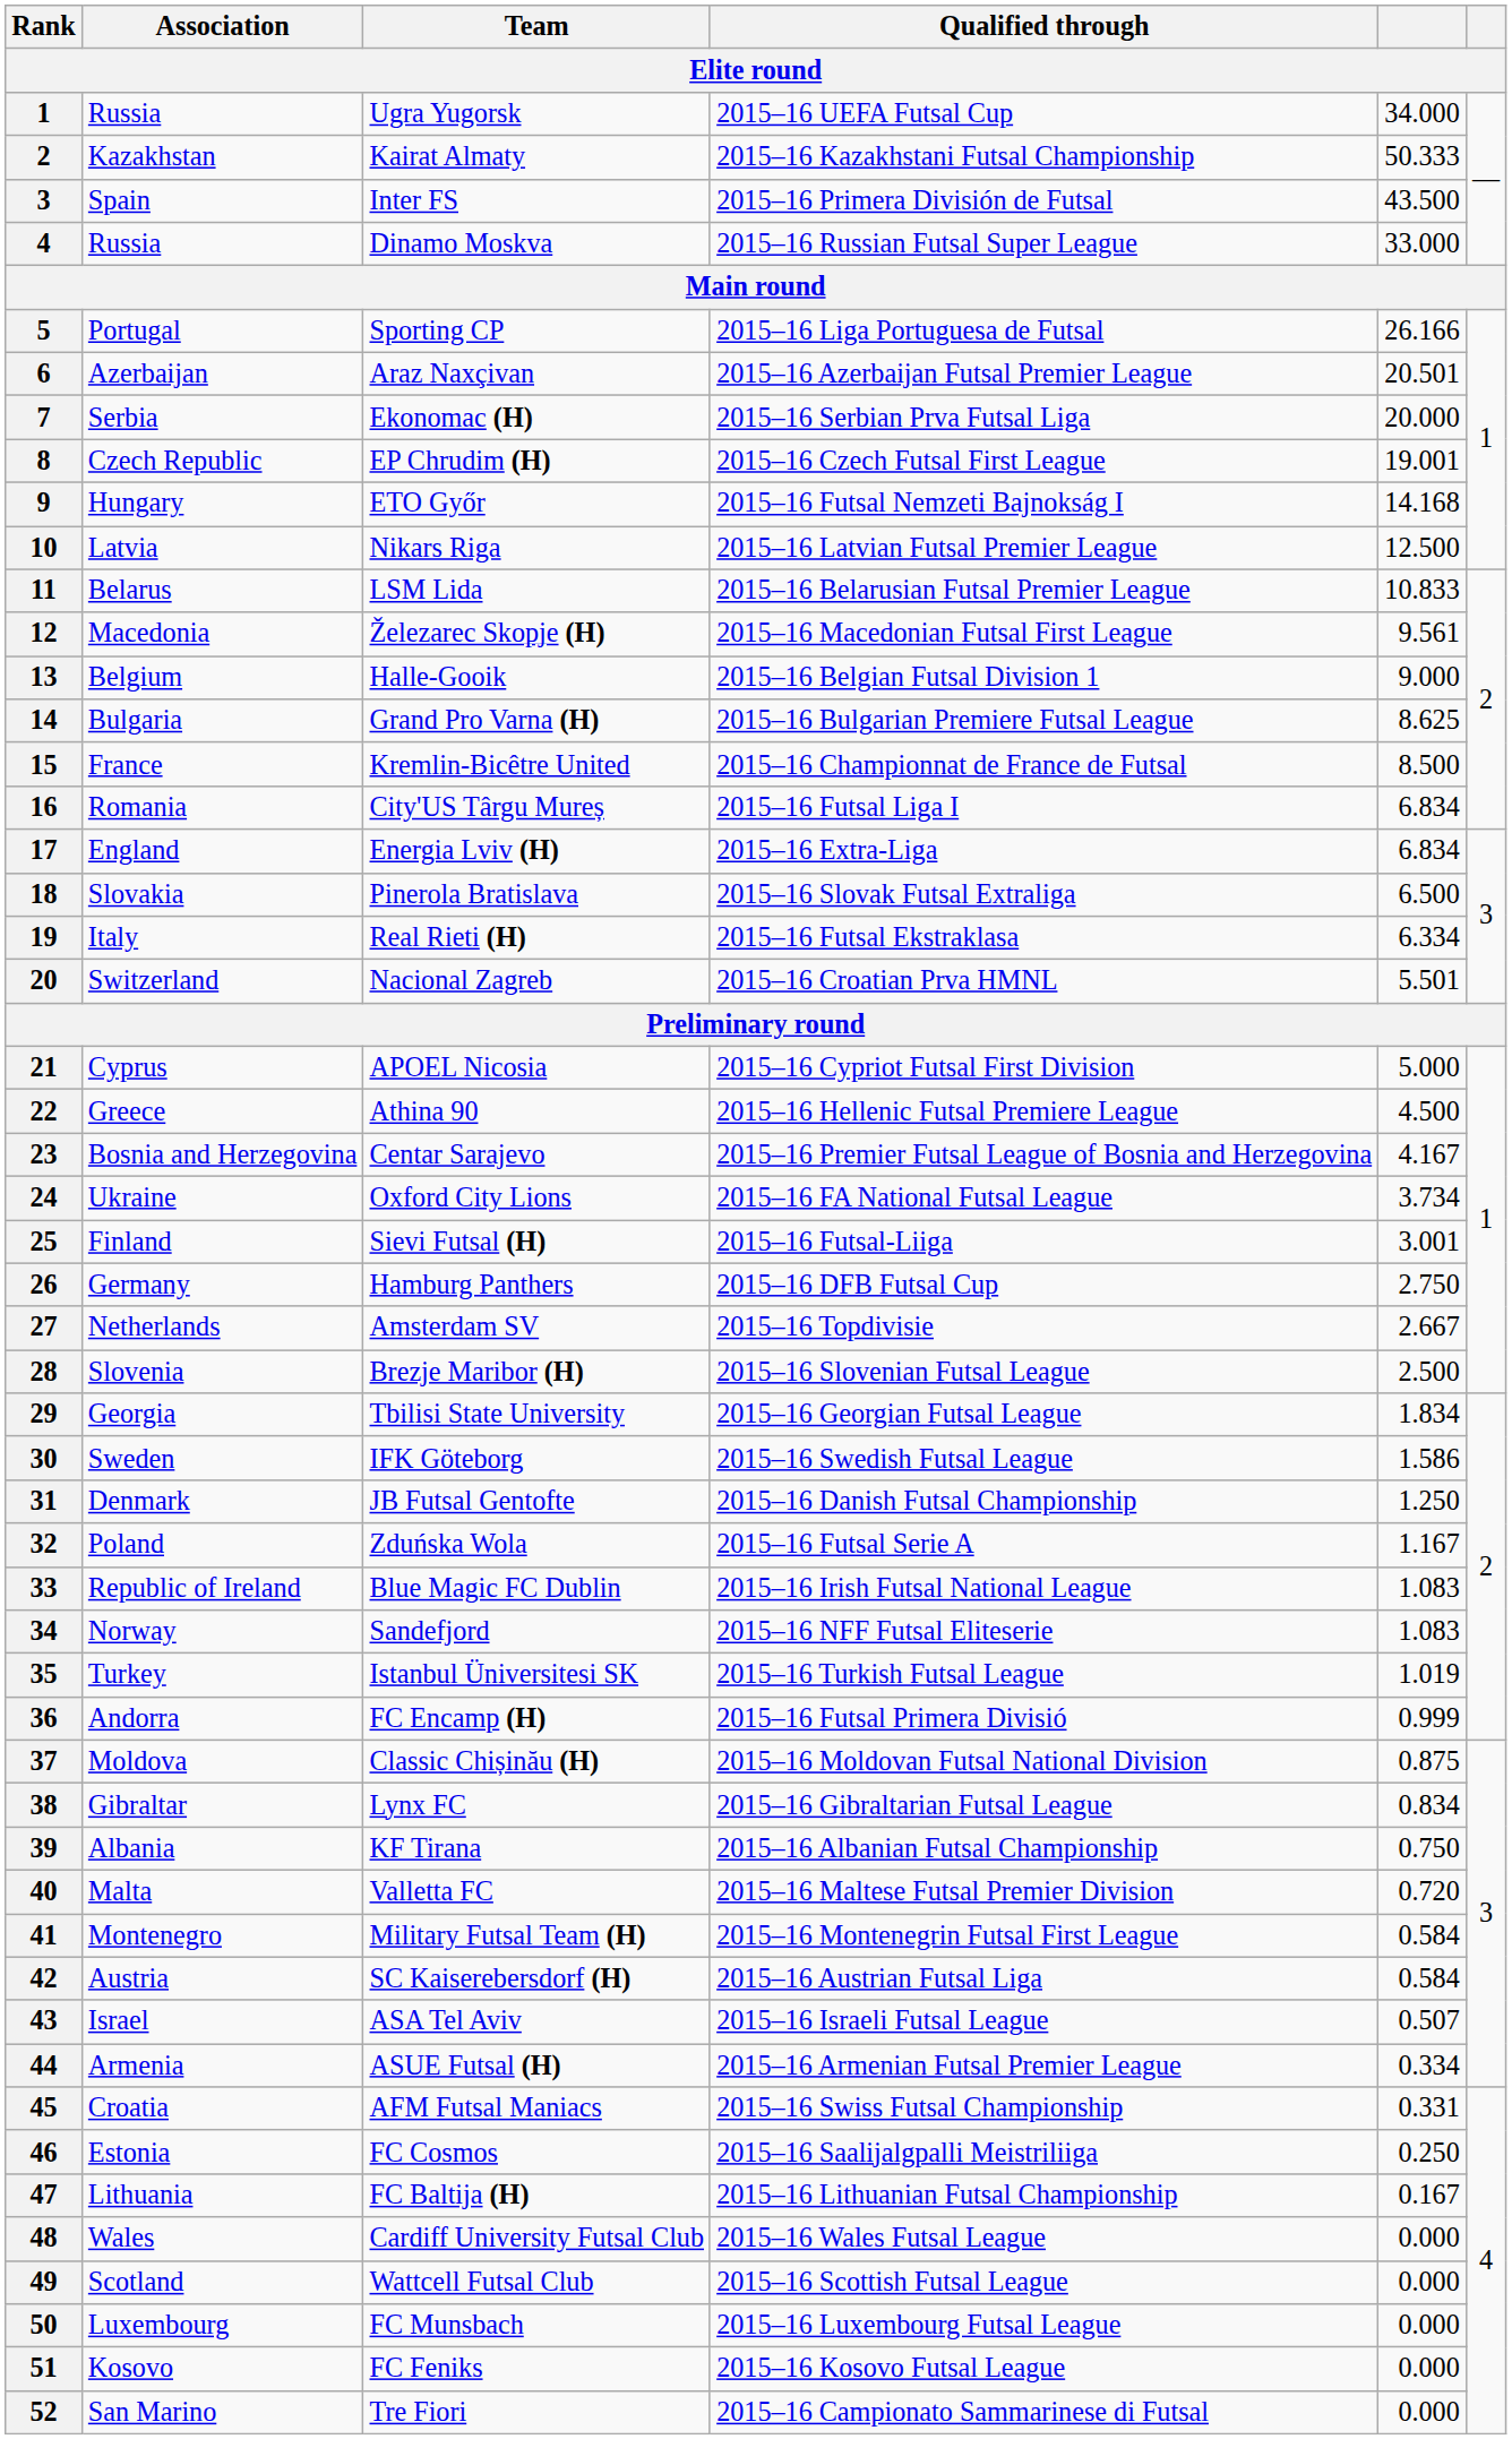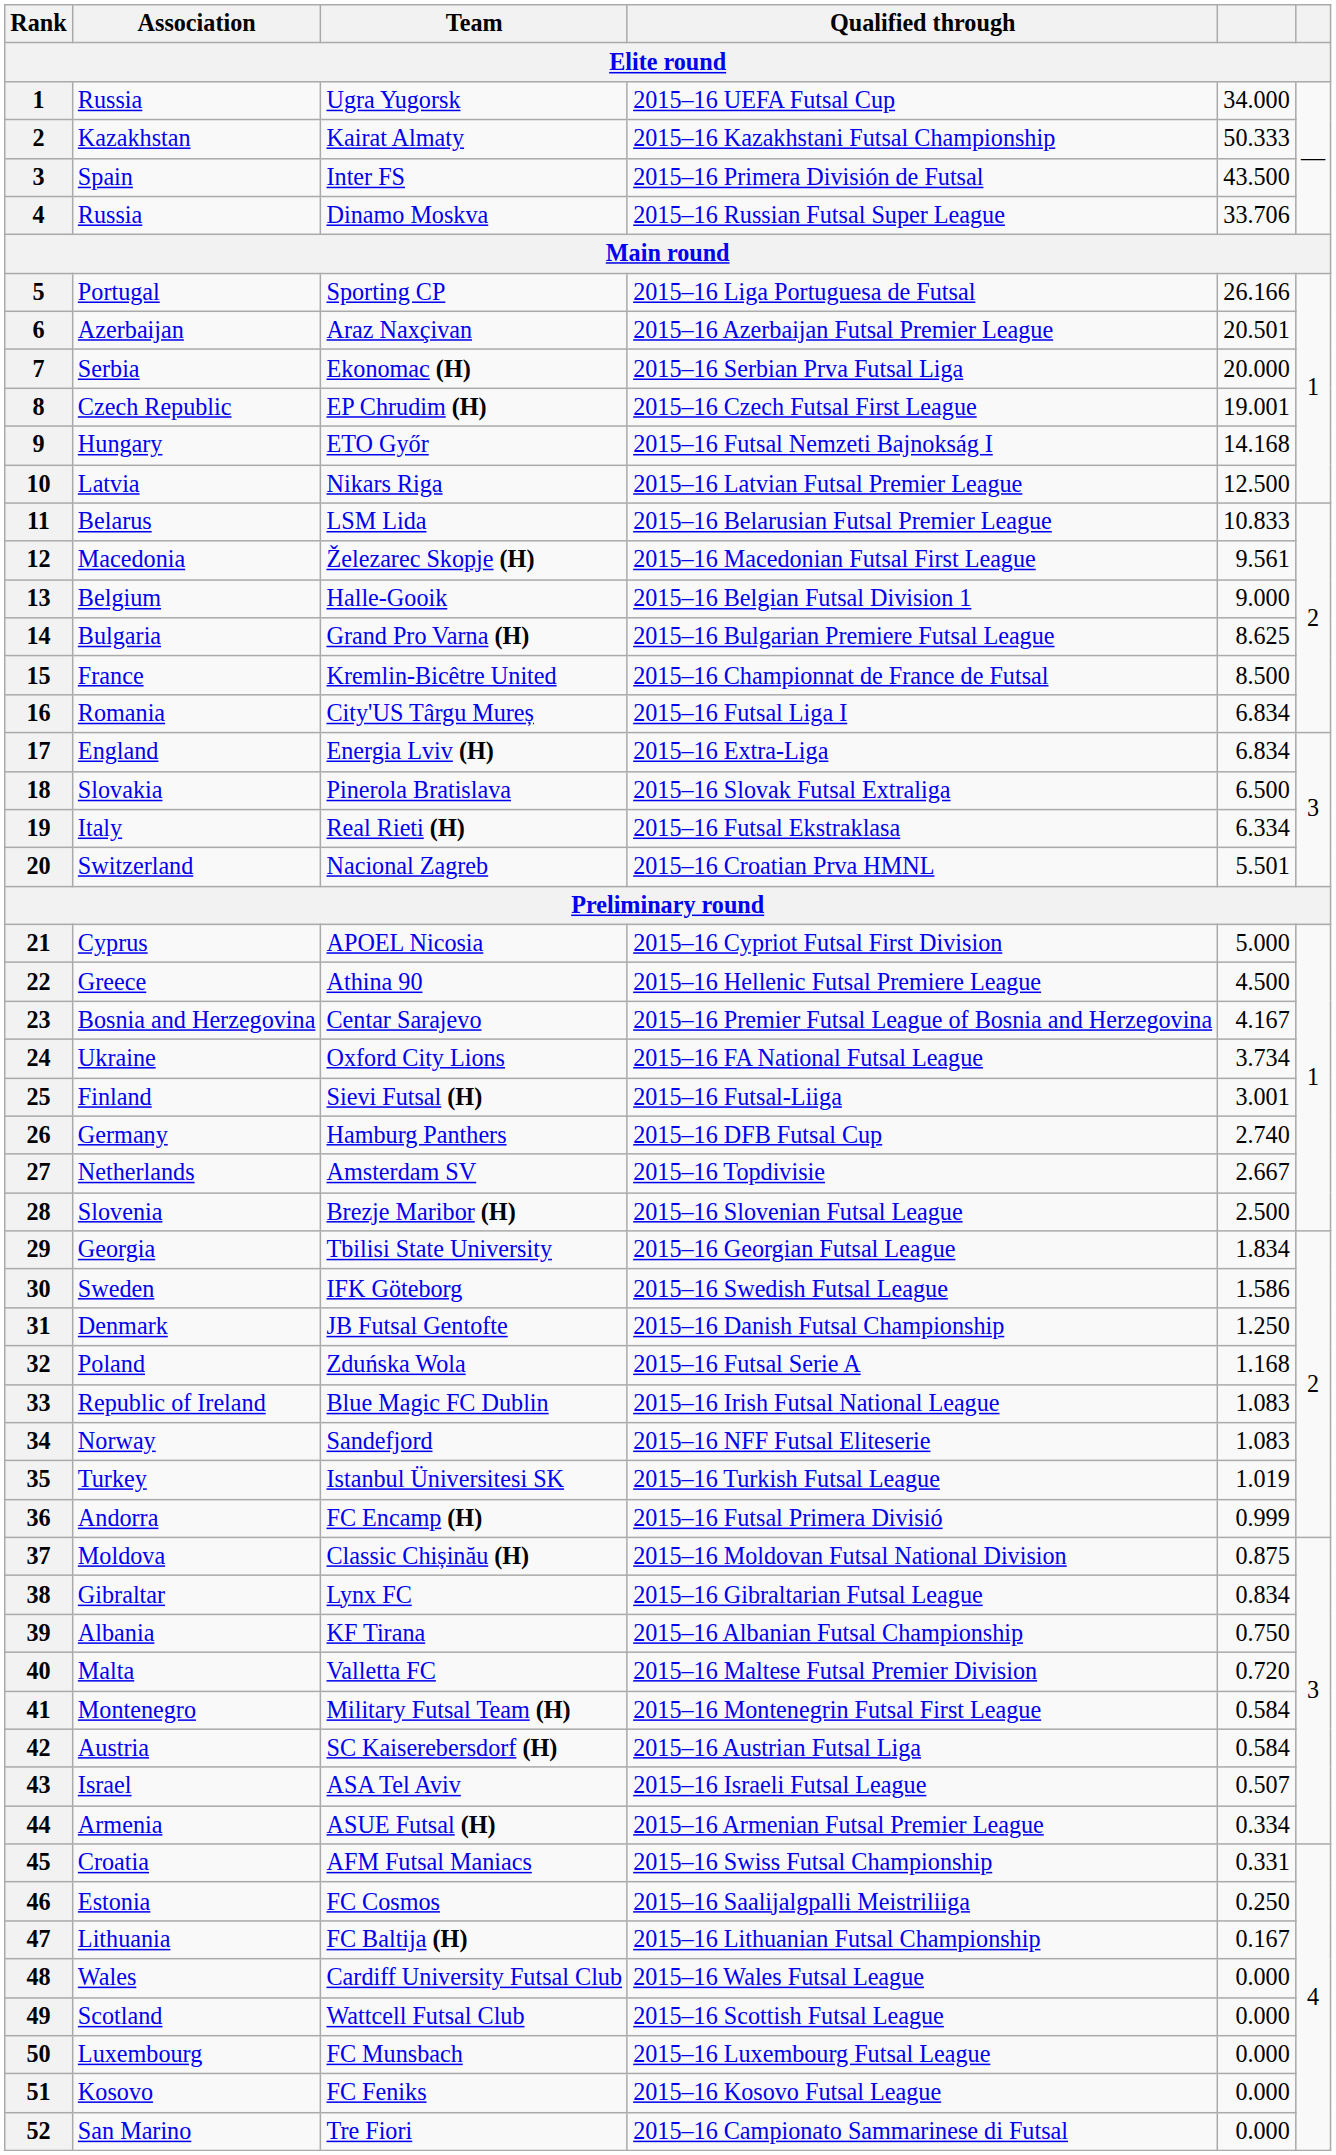Dinamo Moskva | column 5: 33.000 -> 33.706
Hamburg Panthers | column 5: 2.750 -> 2.740
Zduńska Wola | column 5: 1.167 -> 1.168
